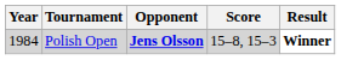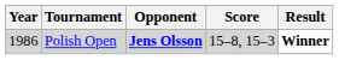Polish Open | Year: 1984 -> 1986
